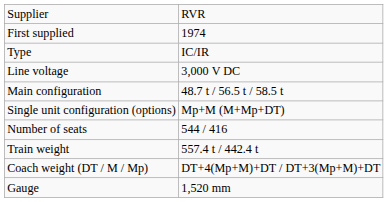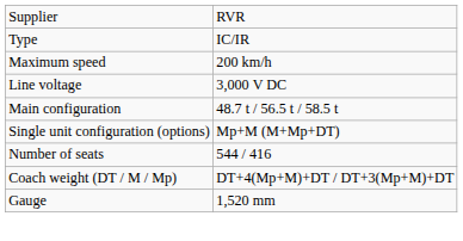- row: First supplied | 1974
+ row: Maximum speed | 200 km/h
- row: Train weight | 557.4 t / 442.4 t
